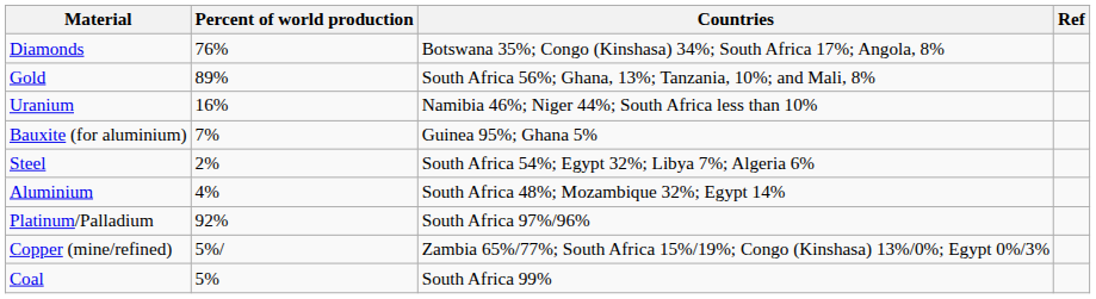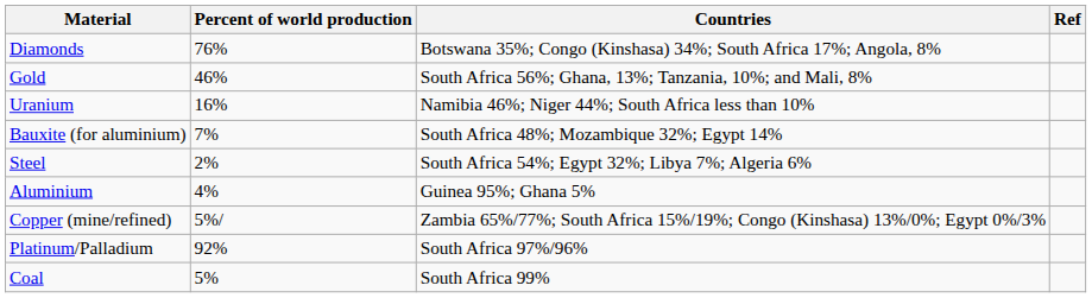Gold | Percent of world production: 89% -> 46%
Bauxite (for aluminium) | Countries: Guinea 95%; Ghana 5% -> South Africa 48%; Mozambique 32%; Egypt 14%
Aluminium | Countries: South Africa 48%; Mozambique 32%; Egypt 14% -> Guinea 95%; Ghana 5%
rows swapped: Copper (mine/refined) <-> Platinum/Palladium
